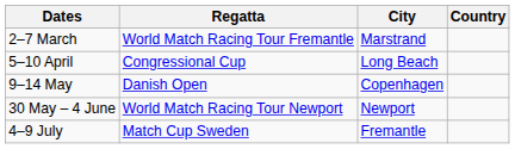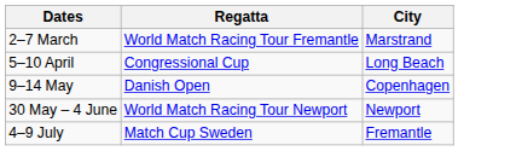- column: Country
